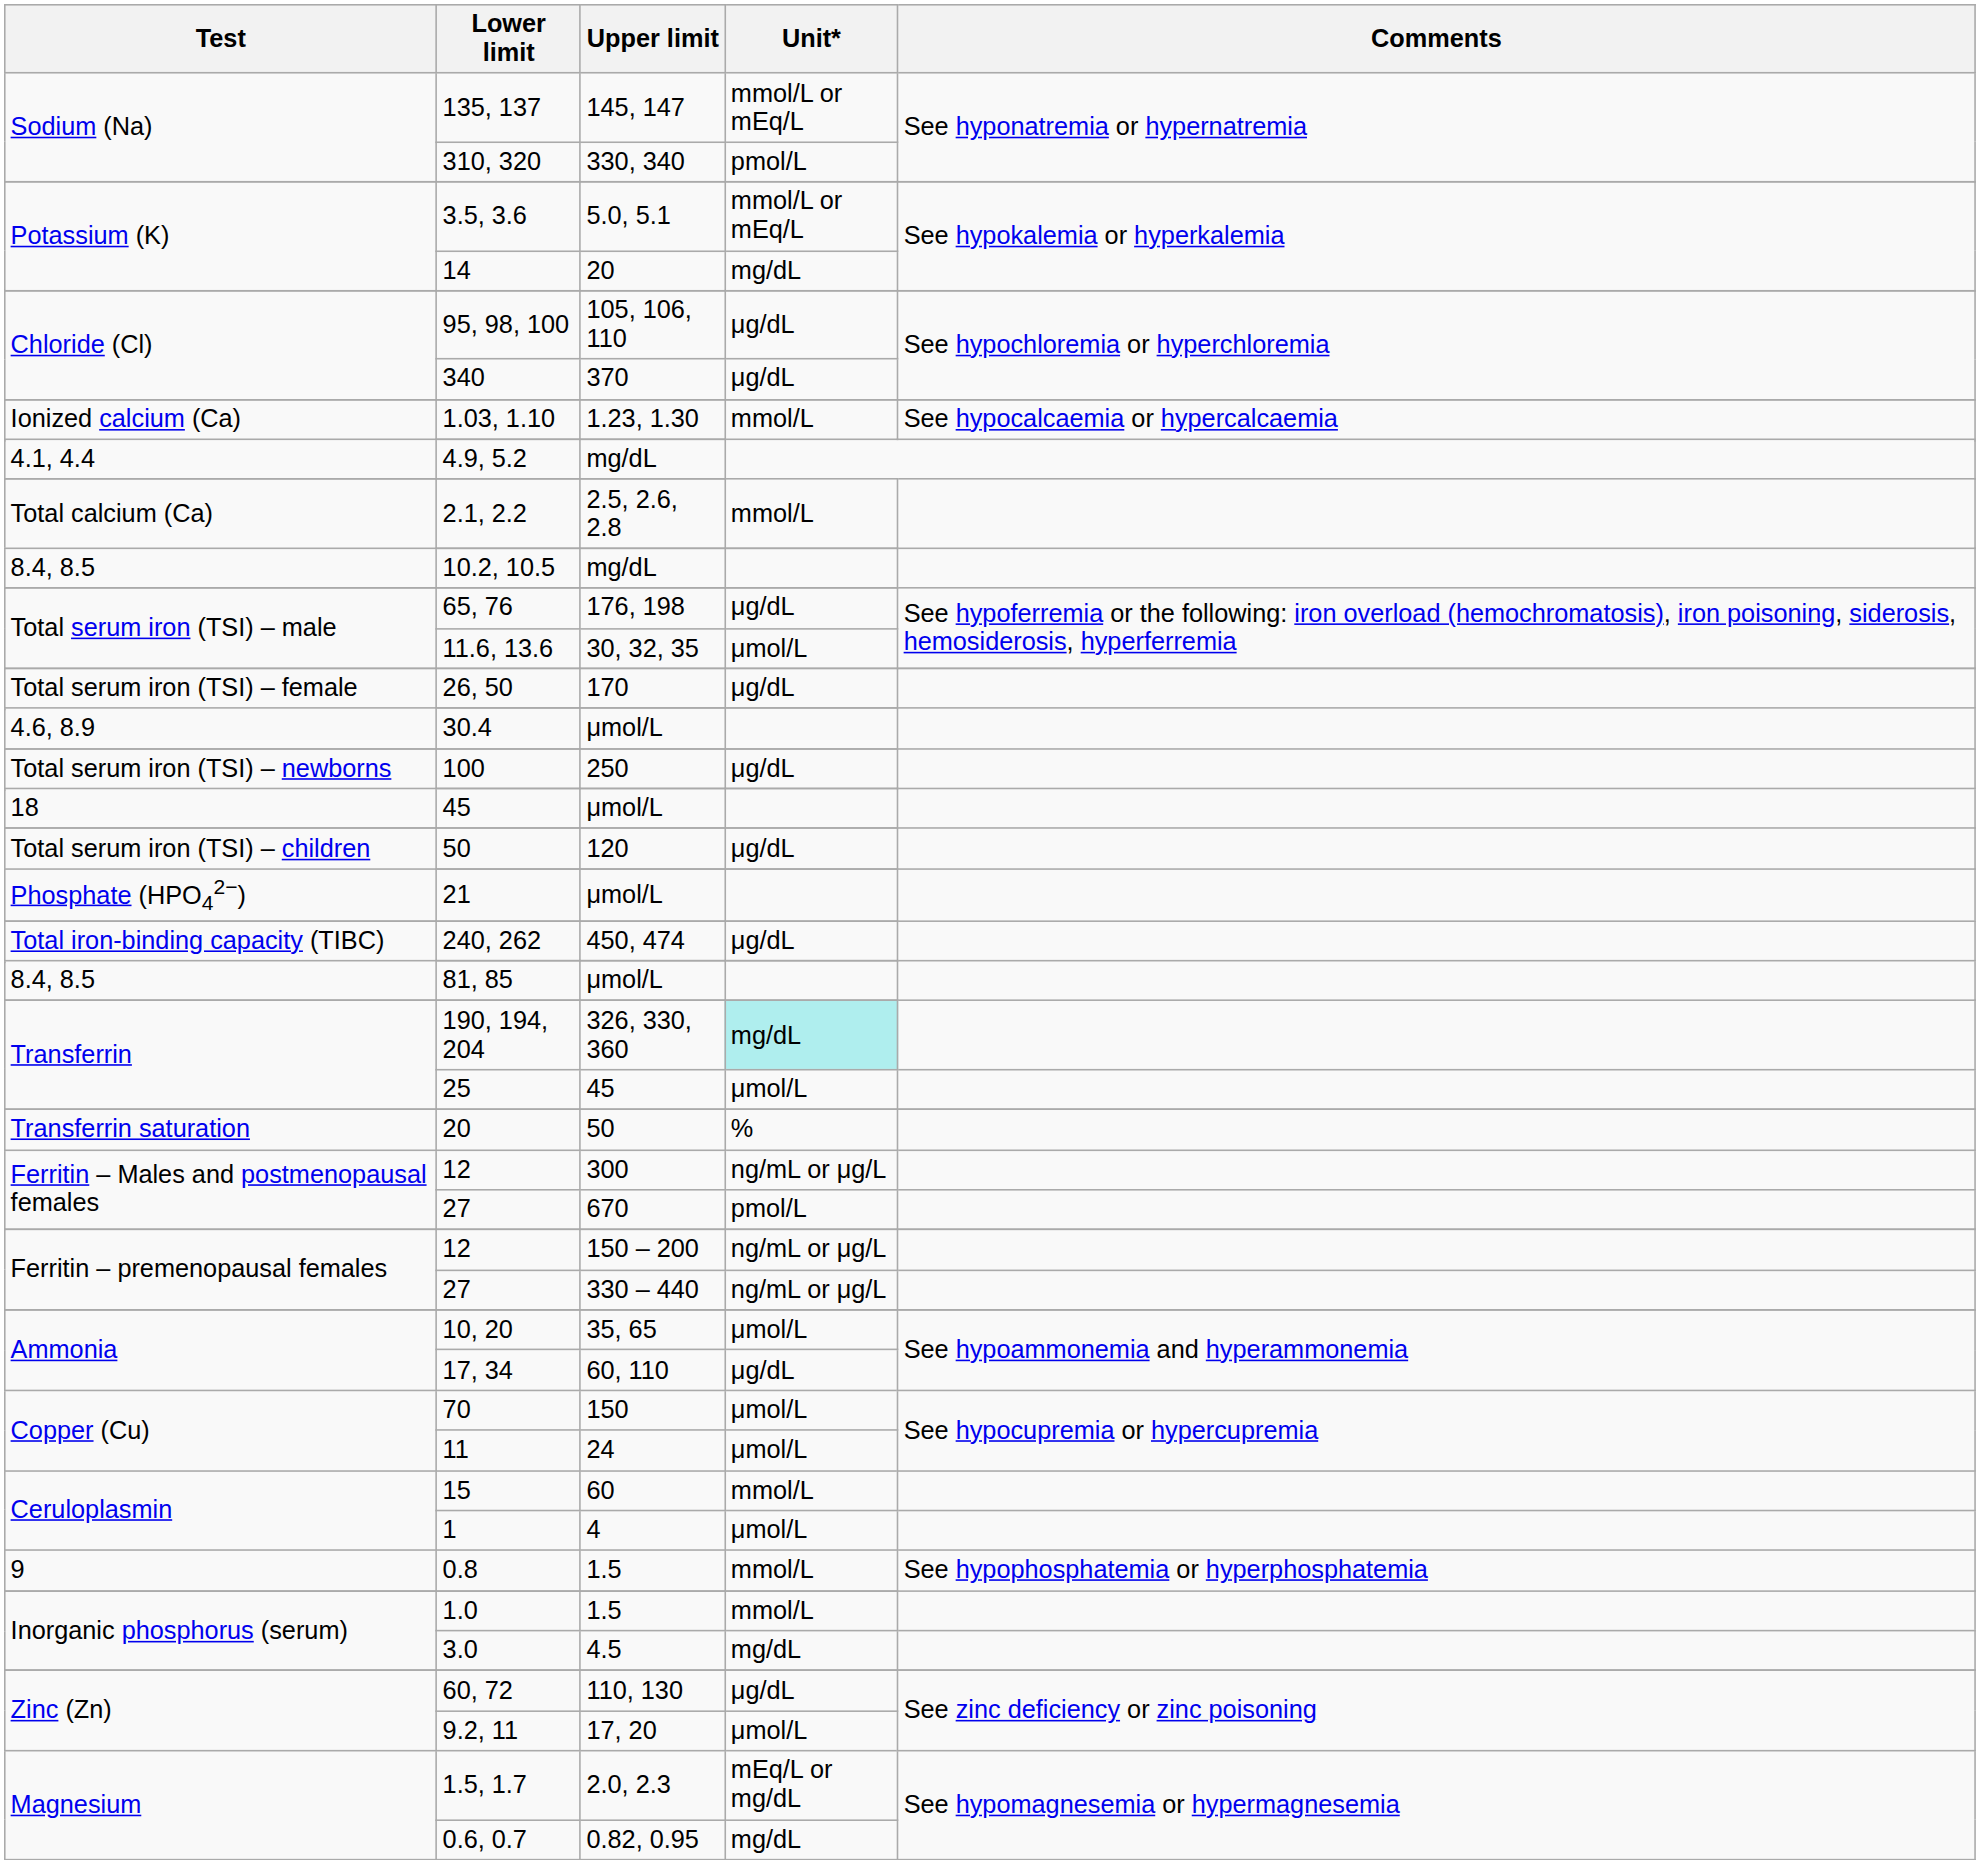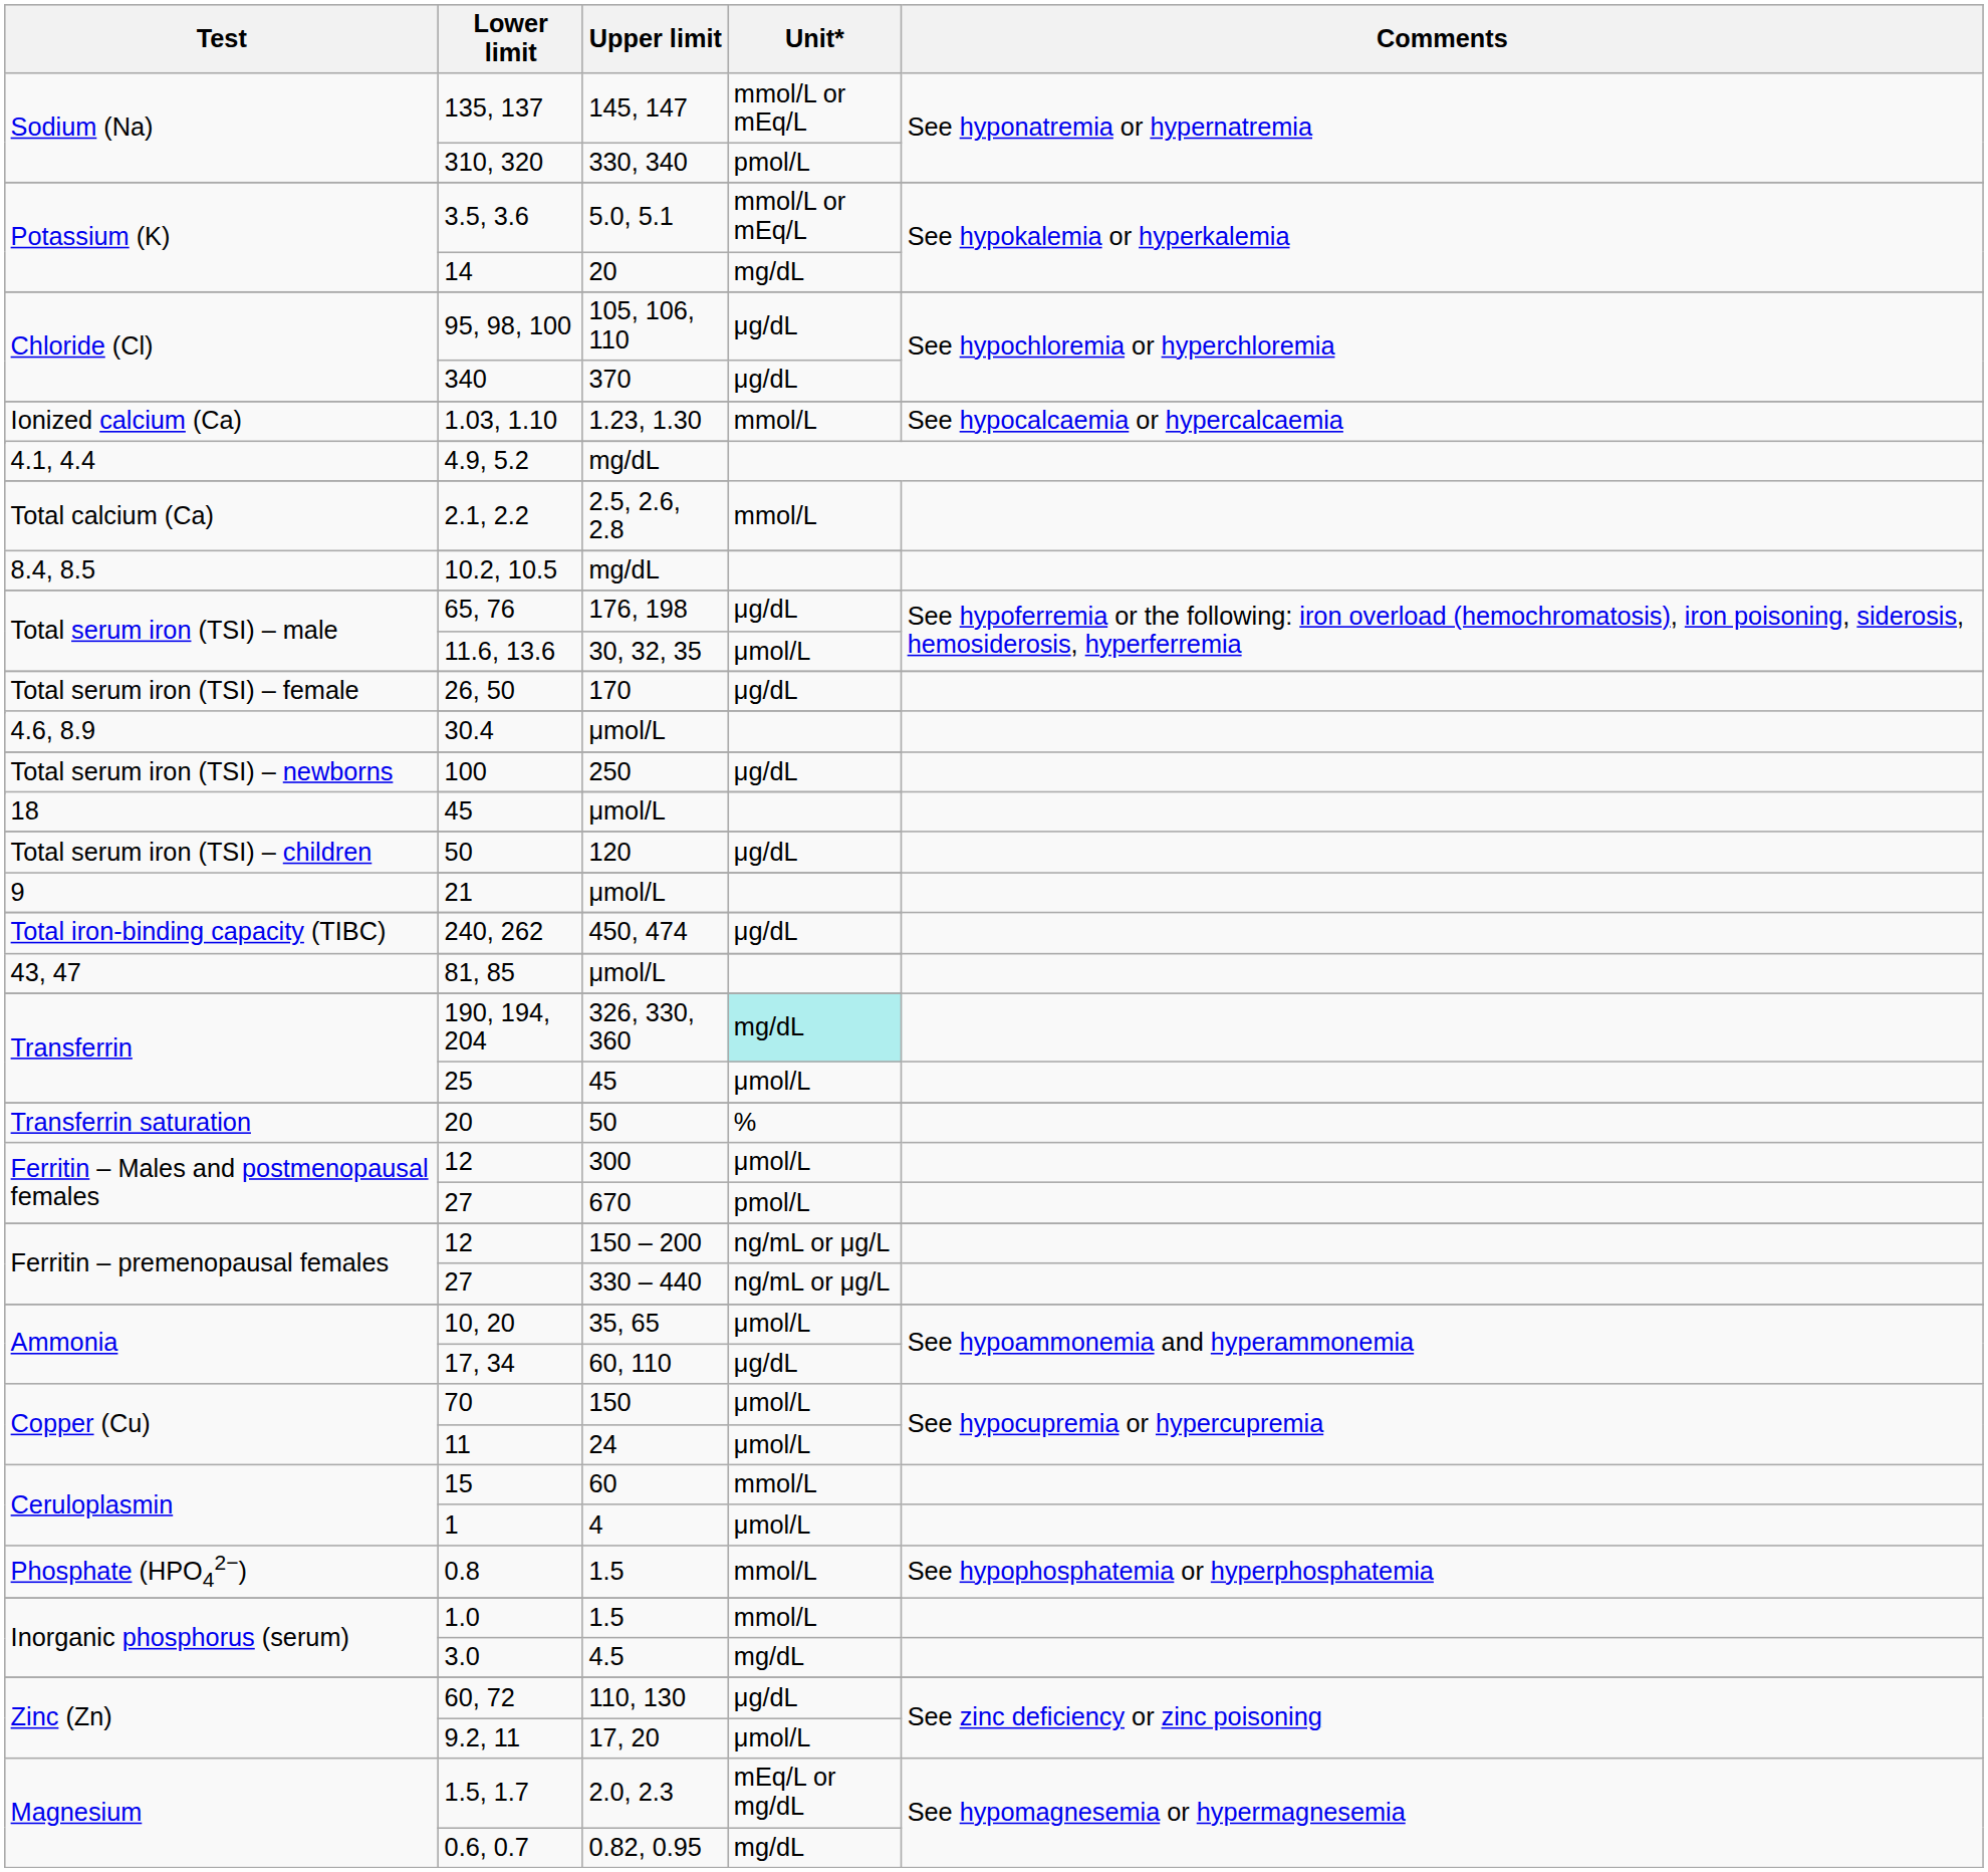21 | Test: Phosphate (HPO42−) -> 9
81, 85 | Test: 8.4, 8.5 -> 43, 47
12 / 300 | Unit*: ng/mL or μg/L -> μmol/L
0.8 | Test: 9 -> Phosphate (HPO42−)
